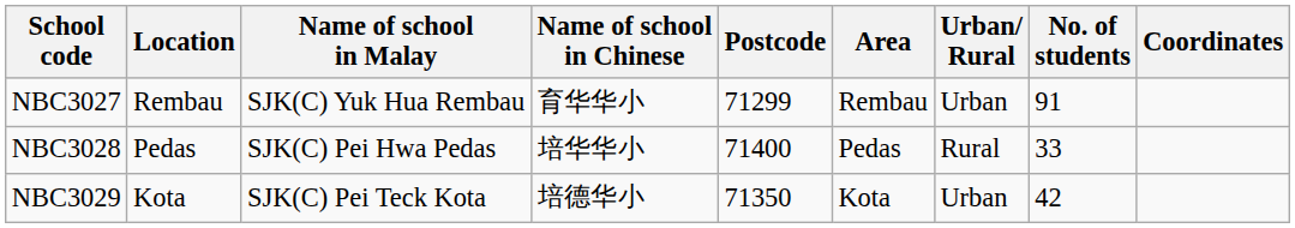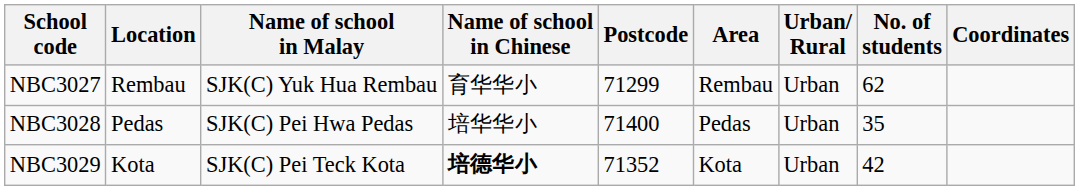NBC3027 | No. of students: 91 -> 62
NBC3028 | Urban/ Rural: Rural -> Urban
NBC3028 | No. of students: 33 -> 35
NBC3029 | Name of school in Chinese: normal -> bold
NBC3029 | Postcode: 71350 -> 71352
